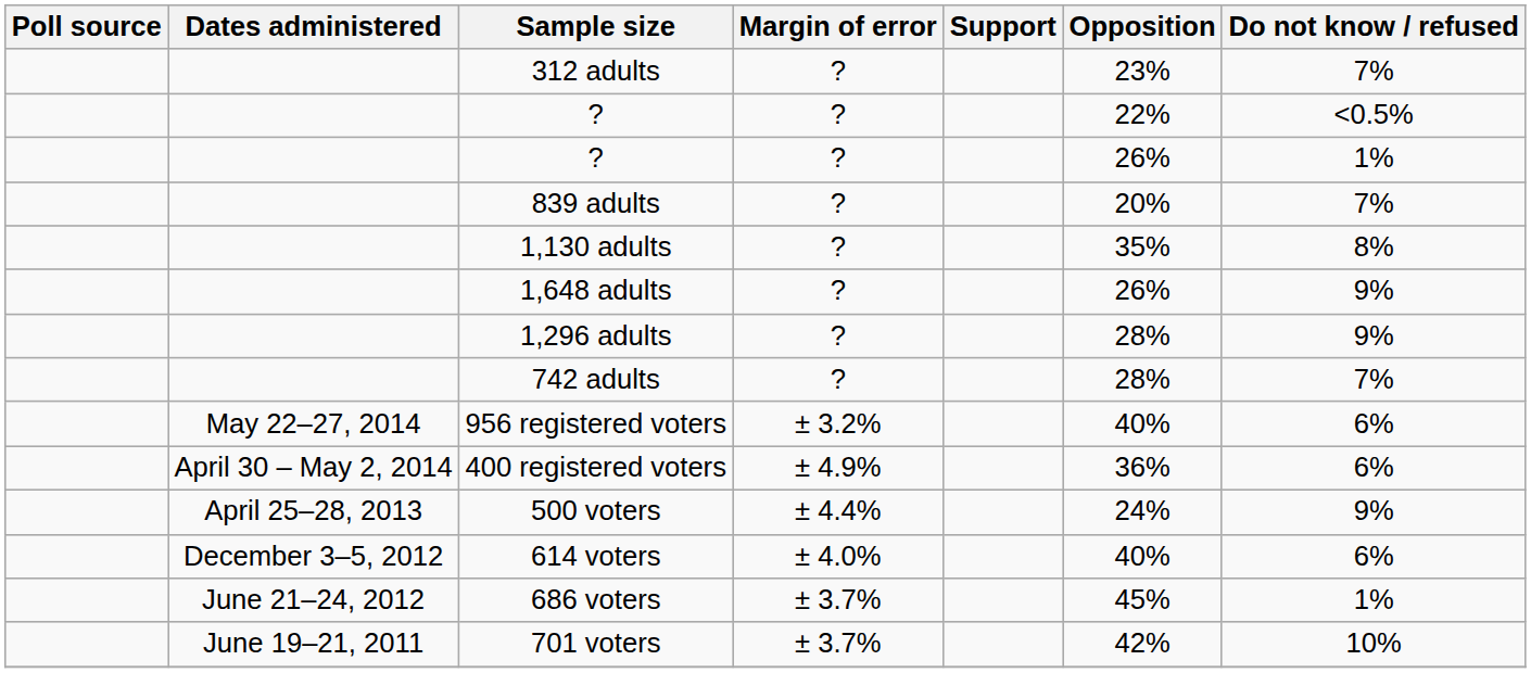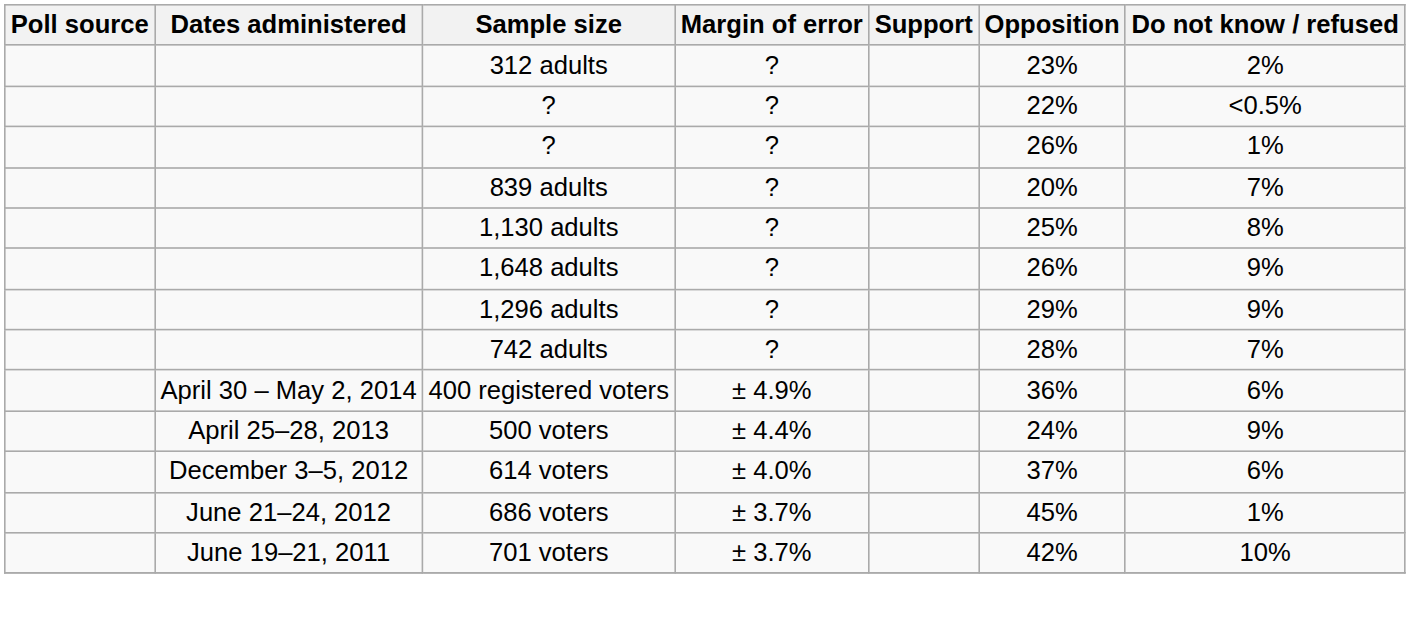312 adults | Do not know / refused: 7% -> 2%
1,130 adults | Opposition: 35% -> 25%
1,296 adults | Opposition: 28% -> 29%
- row: May 22–27, 2014 | 956 registered voters | ± 3.2% | 40% | 6%
614 voters | Opposition: 40% -> 37%
